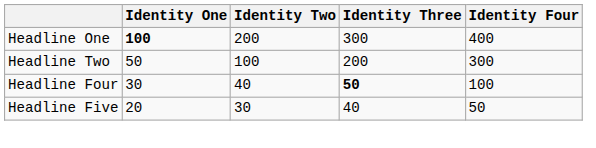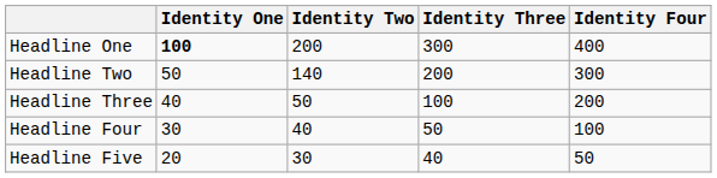Headline Two | Identity Two: 100 -> 140
+ row: Headline Three | 40 | 50 | 100 | 200
Headline Four | Identity Three: bold -> normal
